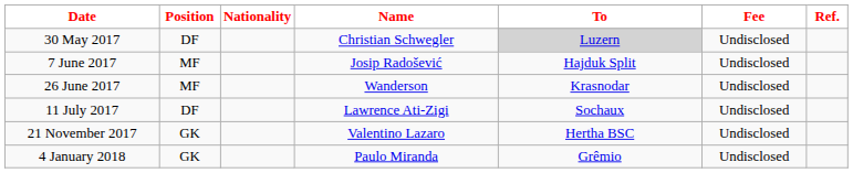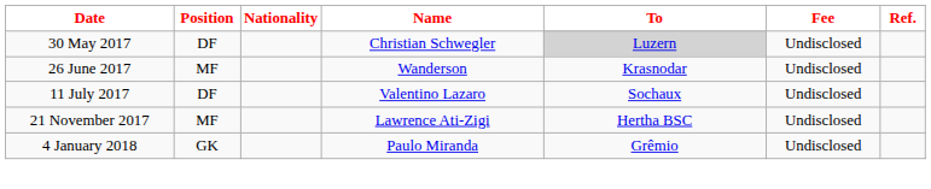- row: 7 June 2017 | MF | Josip Radošević | Hajduk Split | Undisclosed
11 July 2017 | Name: Lawrence Ati-Zigi -> Valentino Lazaro
21 November 2017 | Position: GK -> MF
21 November 2017 | Name: Valentino Lazaro -> Lawrence Ati-Zigi
